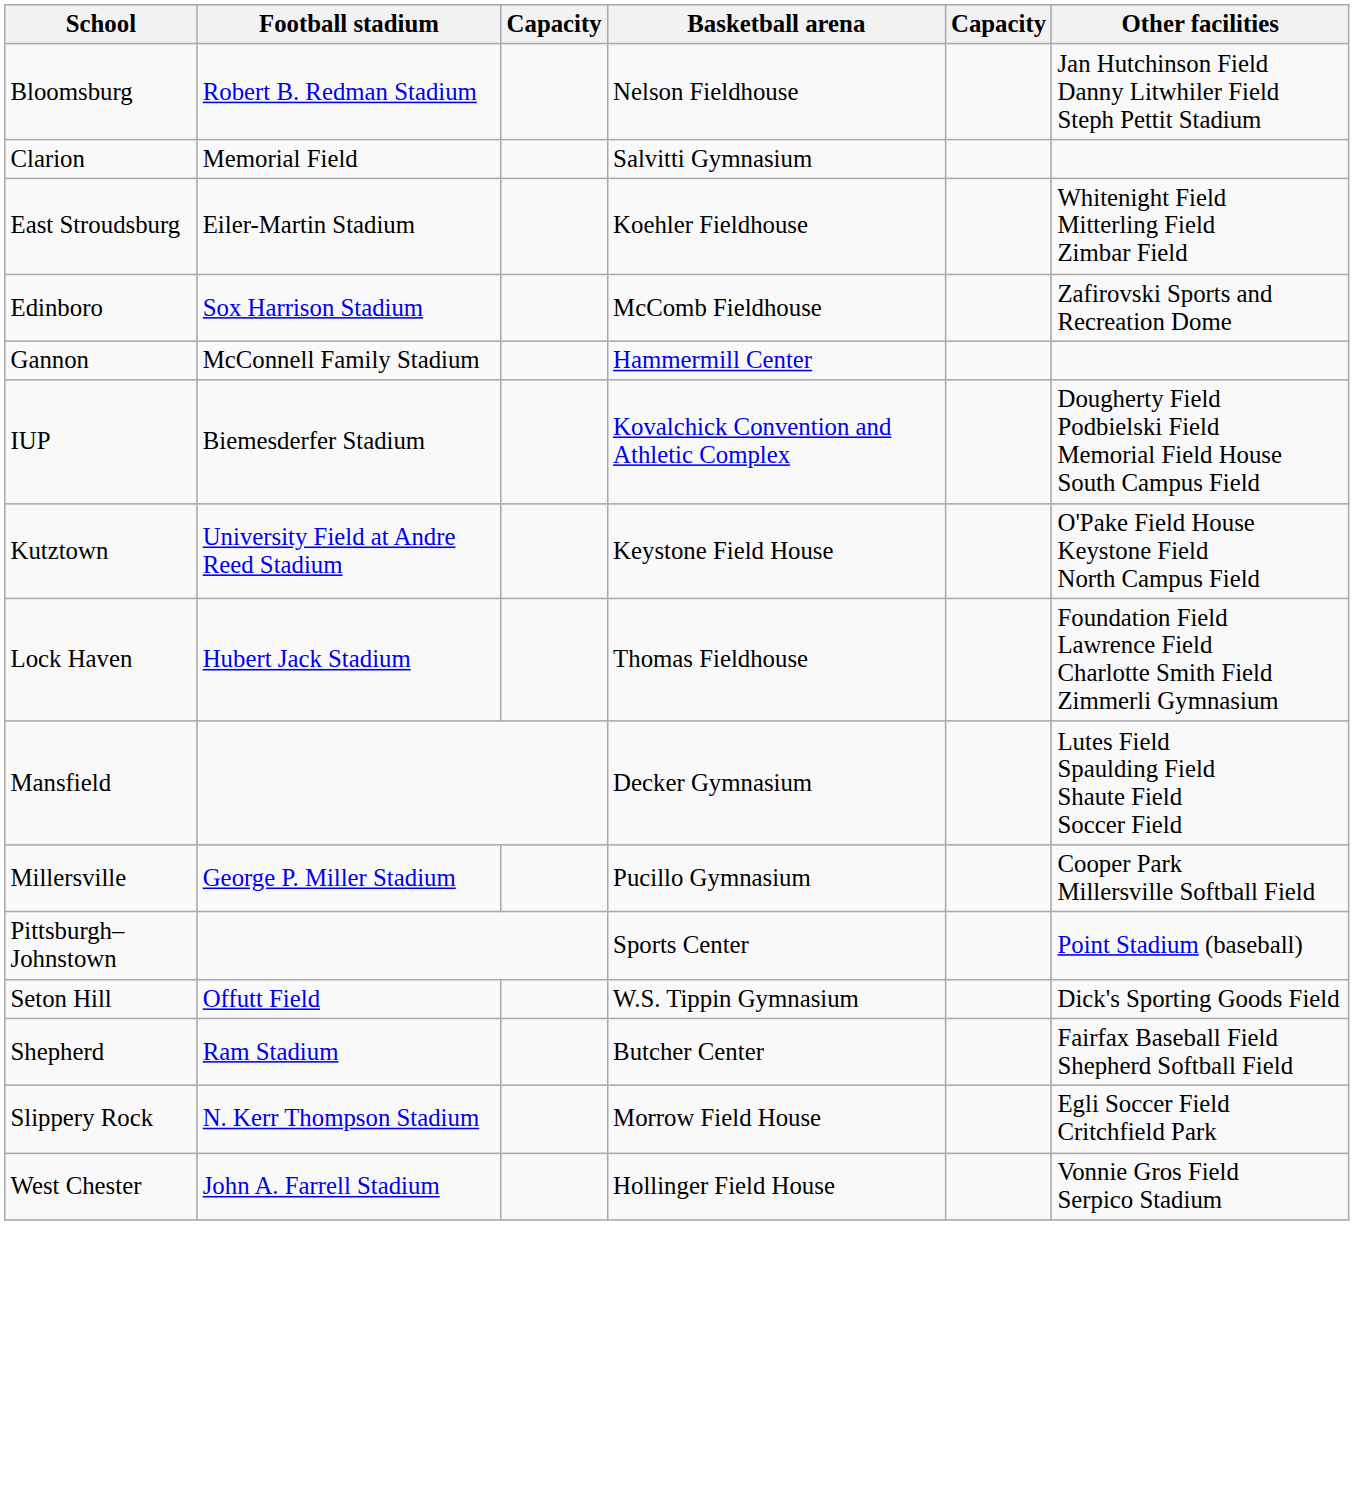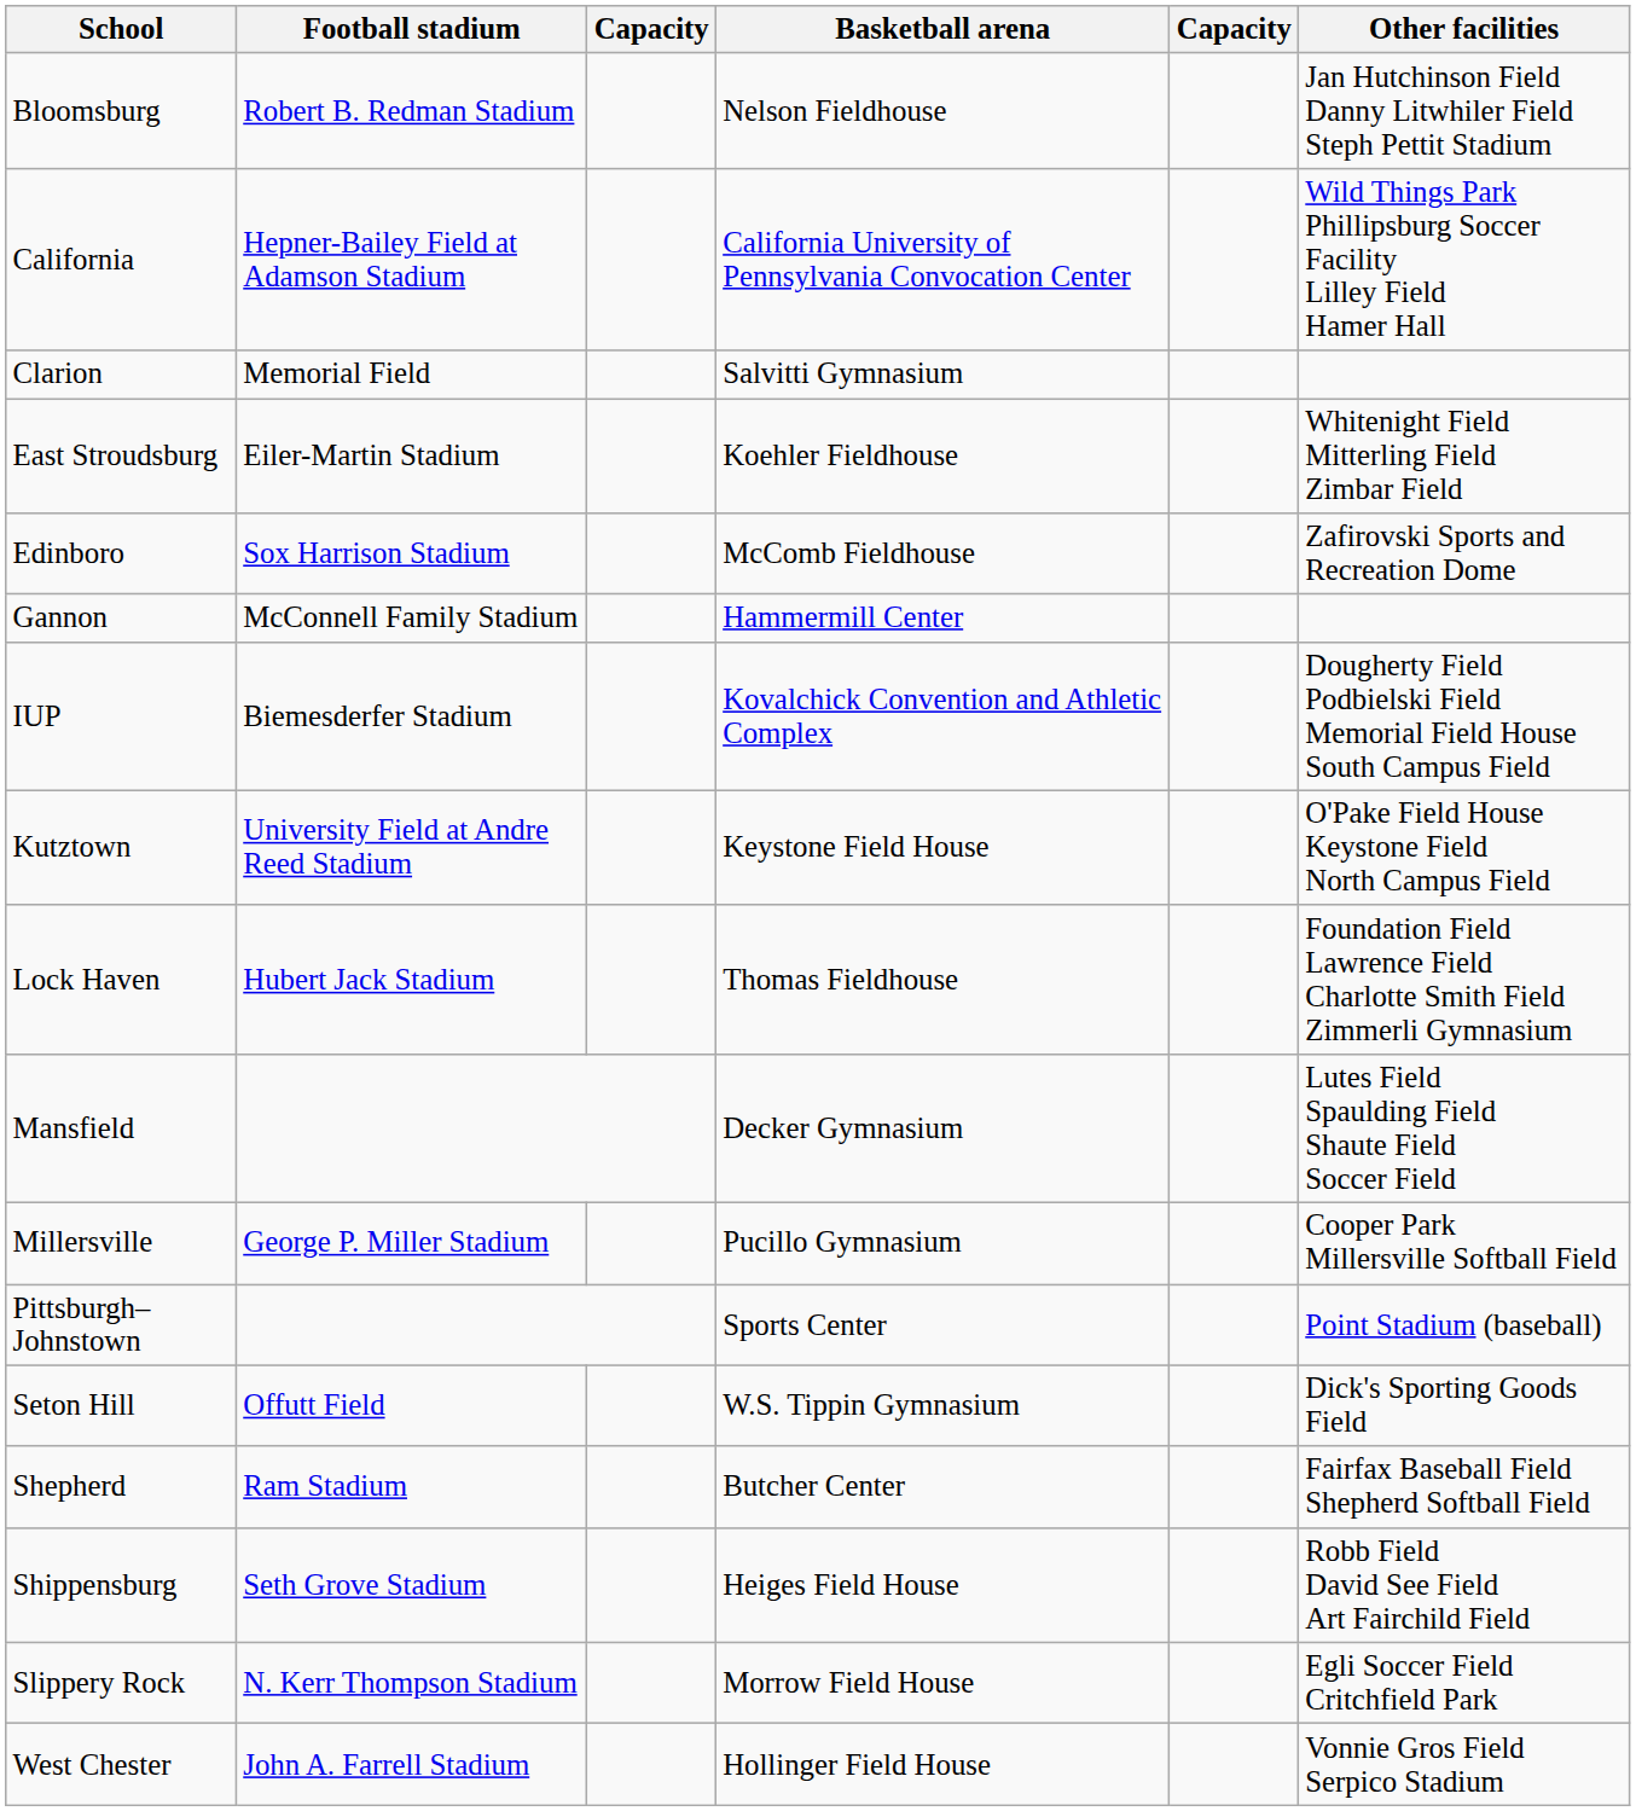+ row: California | Hepner-Bailey Field at Adamson Stadium | California University of Pennsylvania Convocation Center | Wild Things Park Phillipsburg Soccer Facility Lilley Field Hamer Hall
+ row: Shippensburg | Seth Grove Stadium | Heiges Field House | Robb Field David See Field Art Fairchild Field
